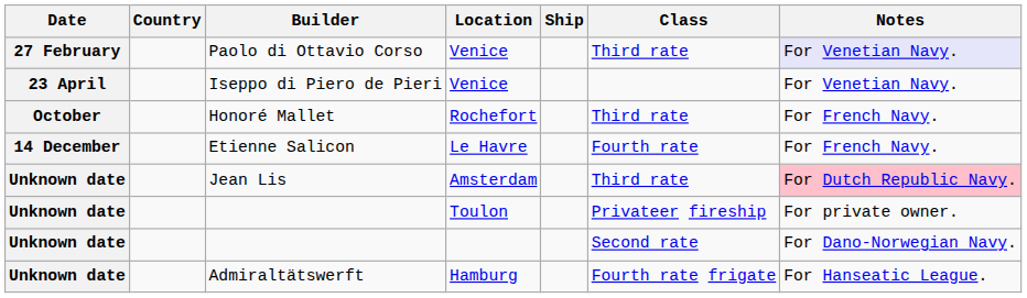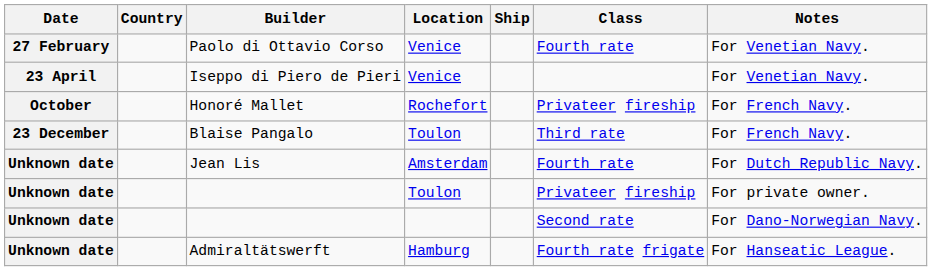Paolo di Ottavio Corso | Class: Third rate -> Fourth rate
Paolo di Ottavio Corso | Notes: lavender background -> no background
Honoré Mallet | Class: Third rate -> Privateer fireship
- row: 14 December | Etienne Salicon | Le Havre | Fourth rate | For French Navy.
+ row: 23 December | Blaise Pangalo | Toulon | Third rate | For French Navy.
Jean Lis | Class: Third rate -> Fourth rate
Jean Lis | Notes: pink background -> no background
